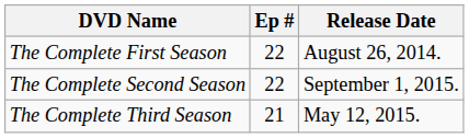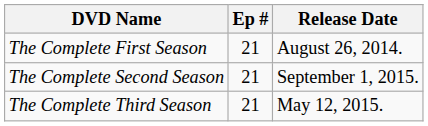The Complete First Season | Ep #: 22 -> 21
The Complete Second Season | Ep #: 22 -> 21
